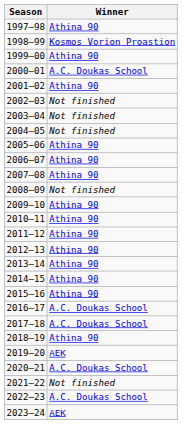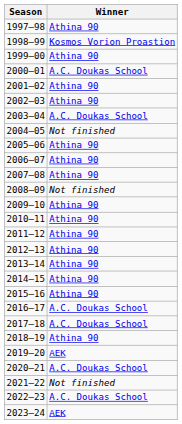2002–03 | Winner: Not finished -> Athina 90
2003–04 | Winner: Not finished -> A.C. Doukas School
